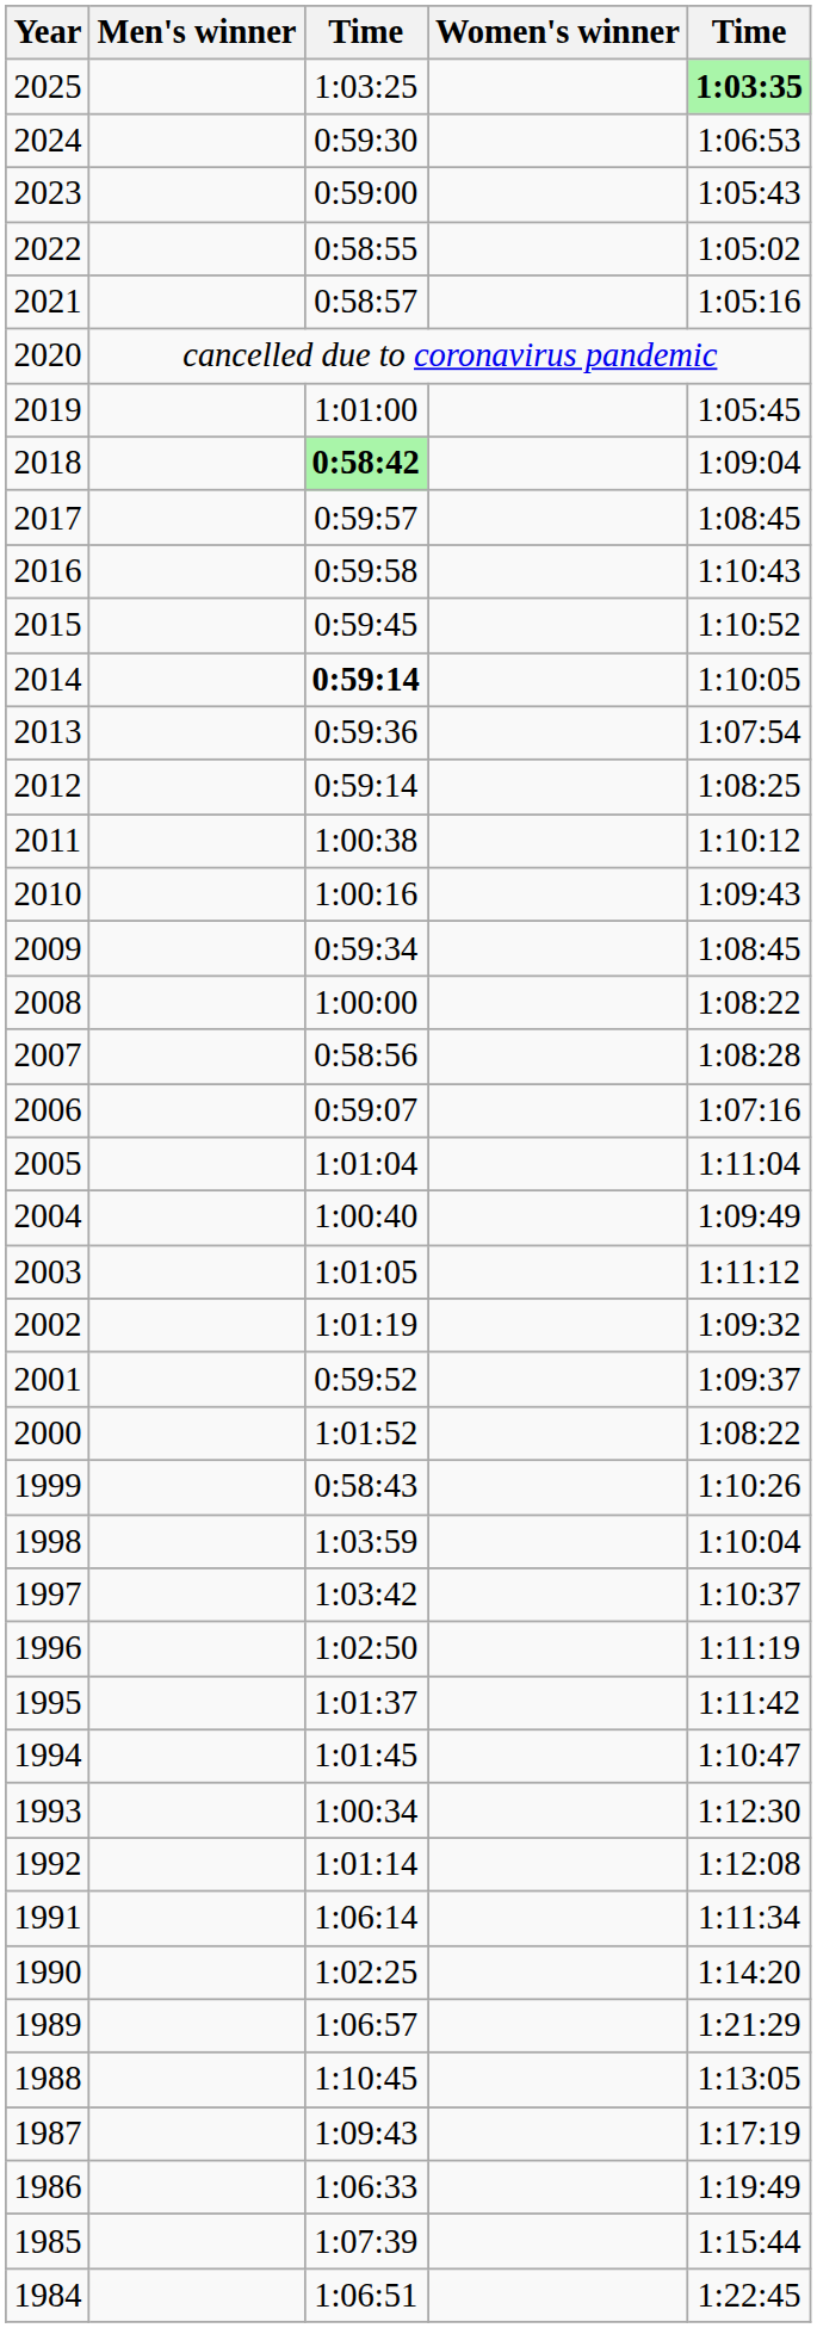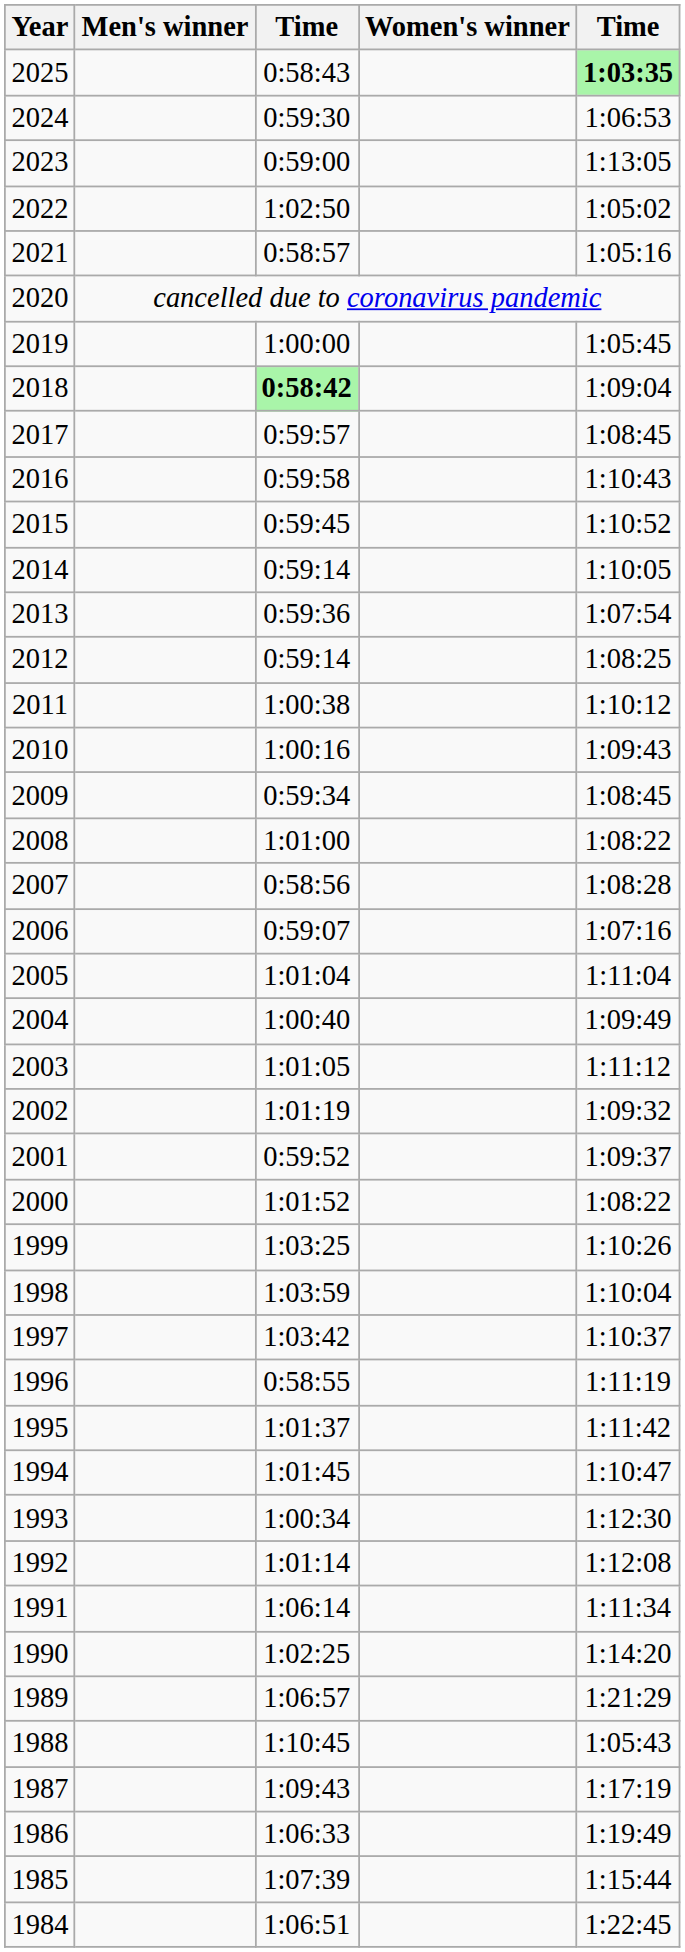2025 | column 3: 1:03:25 -> 0:58:43
2023 | column 5: 1:05:43 -> 1:13:05
2022 | column 3: 0:58:55 -> 1:02:50
2019 | column 3: 1:01:00 -> 1:00:00
2014 | column 3: bold -> normal
2008 | column 3: 1:00:00 -> 1:01:00
1999 | column 3: 0:58:43 -> 1:03:25
1996 | column 3: 1:02:50 -> 0:58:55
1988 | column 5: 1:13:05 -> 1:05:43
